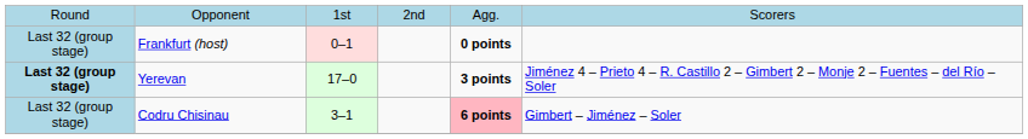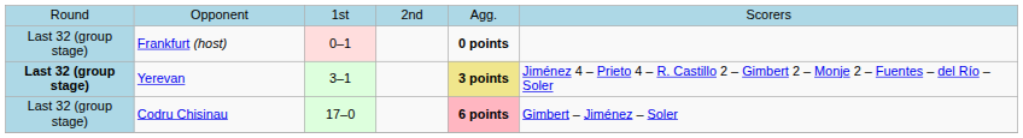Yerevan | column 3: 17–0 -> 3–1
Yerevan | column 5: no background -> khaki background
Codru Chisinau | column 3: 3–1 -> 17–0
